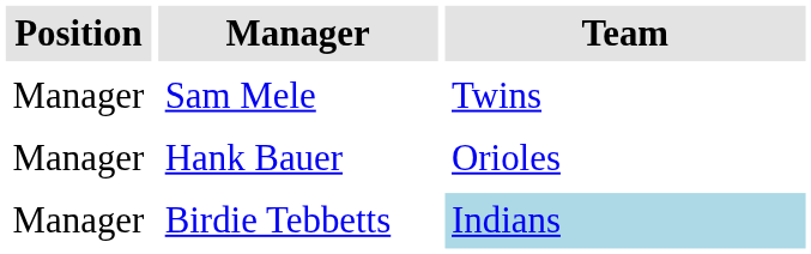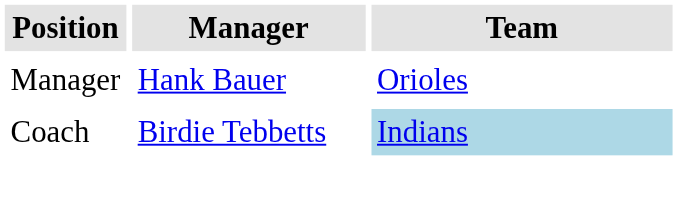- row: Manager | Sam Mele | Twins
Birdie Tebbetts | Position: Manager -> Coach
